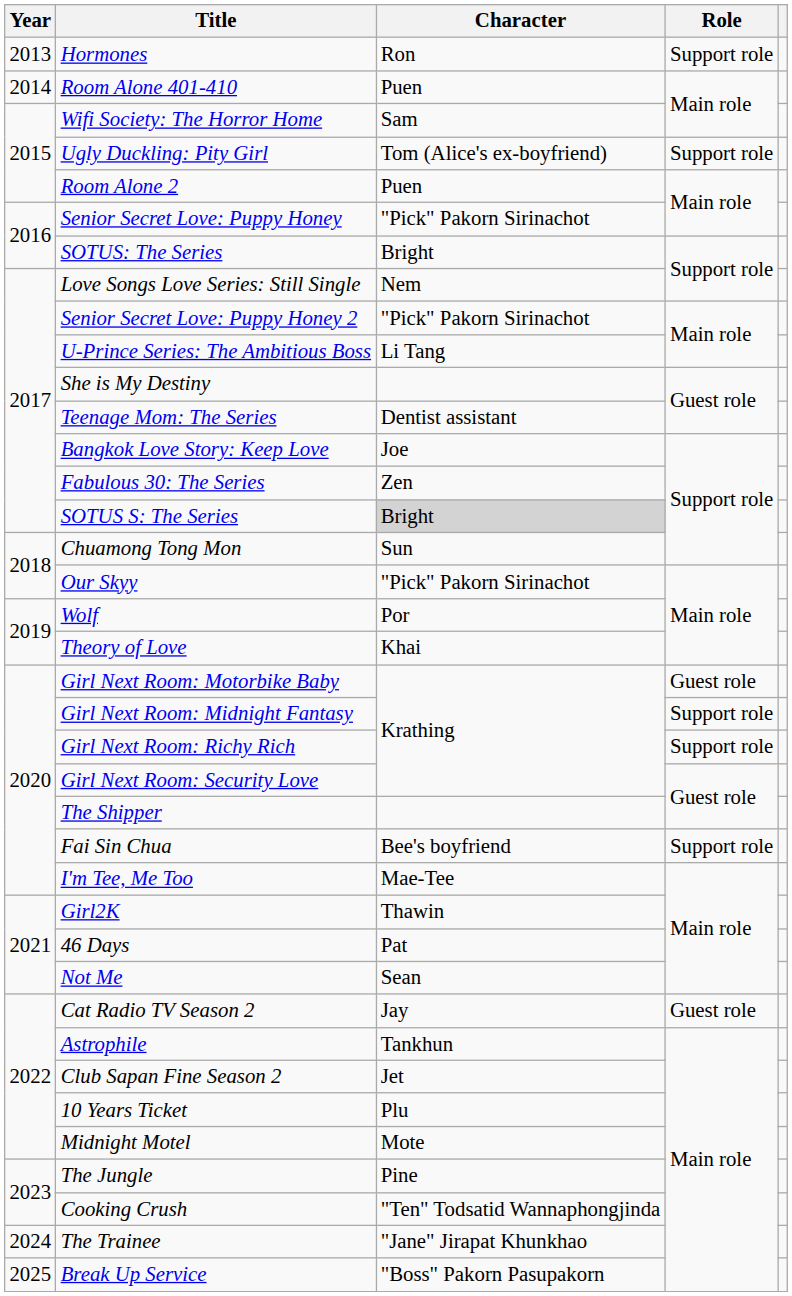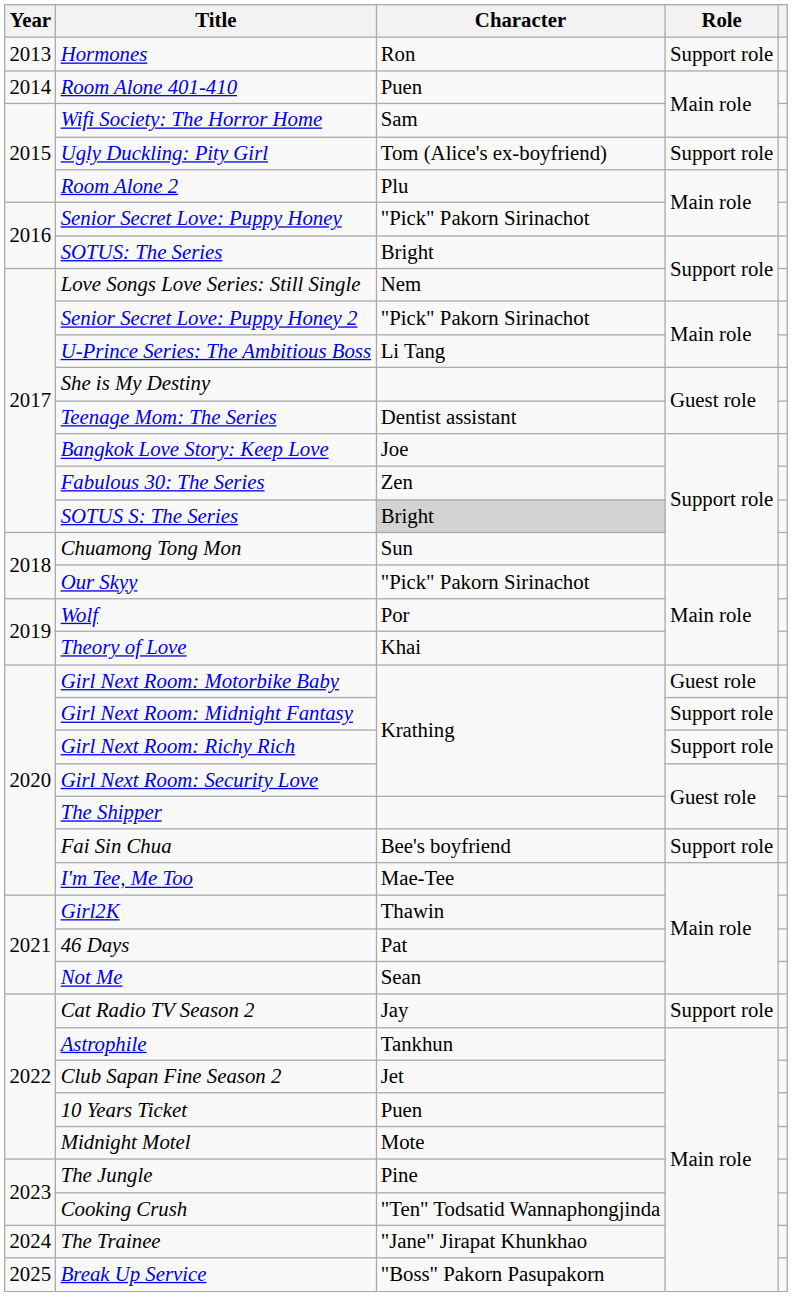Room Alone 2 | Character: Puen -> Plu
Cat Radio TV Season 2 | Role: Guest role -> Support role
10 Years Ticket | Character: Plu -> Puen
